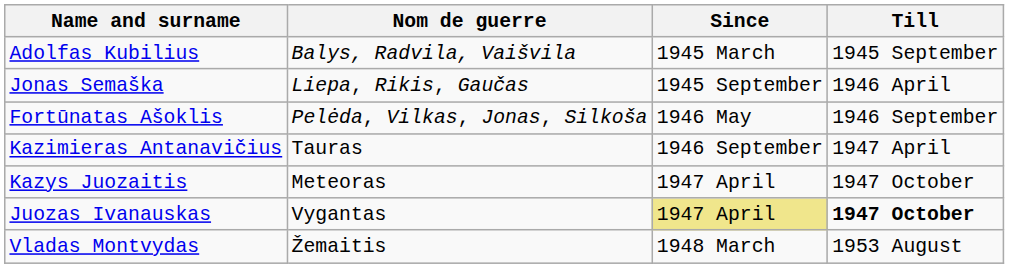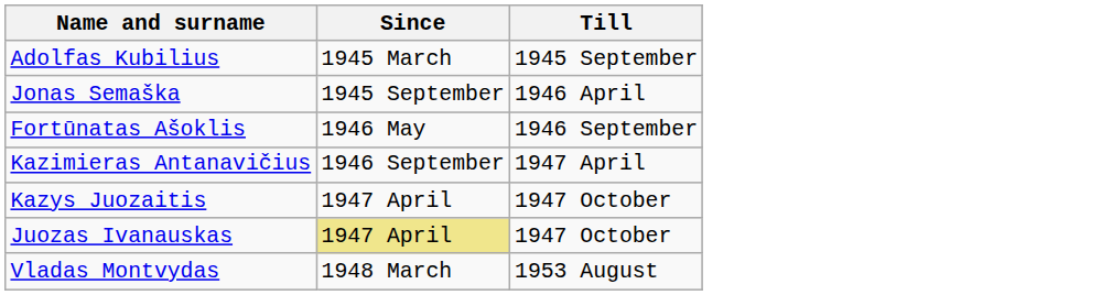- column: Nom de guerre | Balys, Radvila, Vaišvila | Liepa, Rikis, Gaučas | Pelėda, Vilkas, Jonas, Silkoša | Tauras | Meteoras | Vygantas | Žemaitis
Juozas Ivanauskas | Till: bold -> normal
